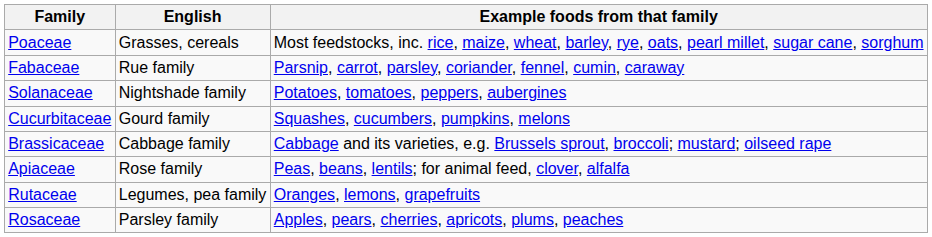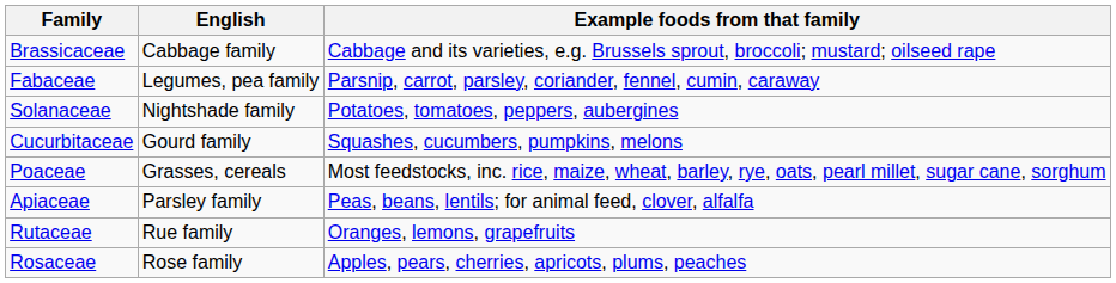rows swapped: Poaceae <-> Brassicaceae
Fabaceae | English: Rue family -> Legumes, pea family
Apiaceae | English: Rose family -> Parsley family
Rutaceae | English: Legumes, pea family -> Rue family
Rosaceae | English: Parsley family -> Rose family
